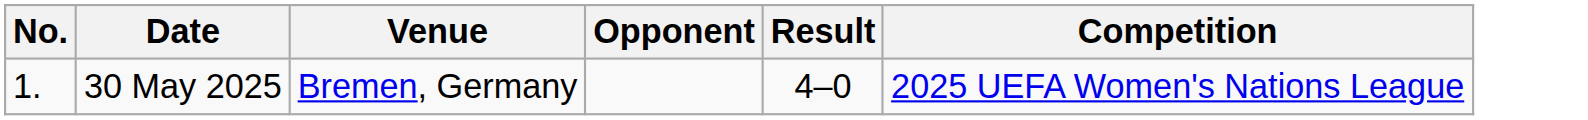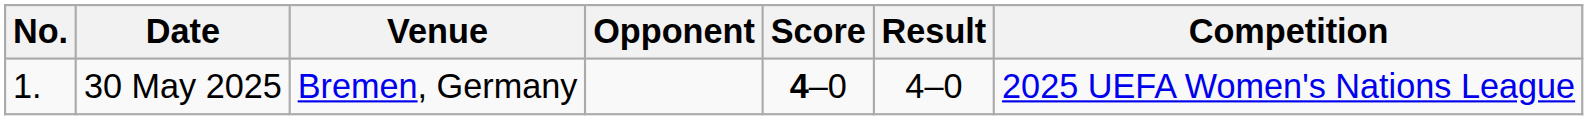+ column: Score | 4–0
